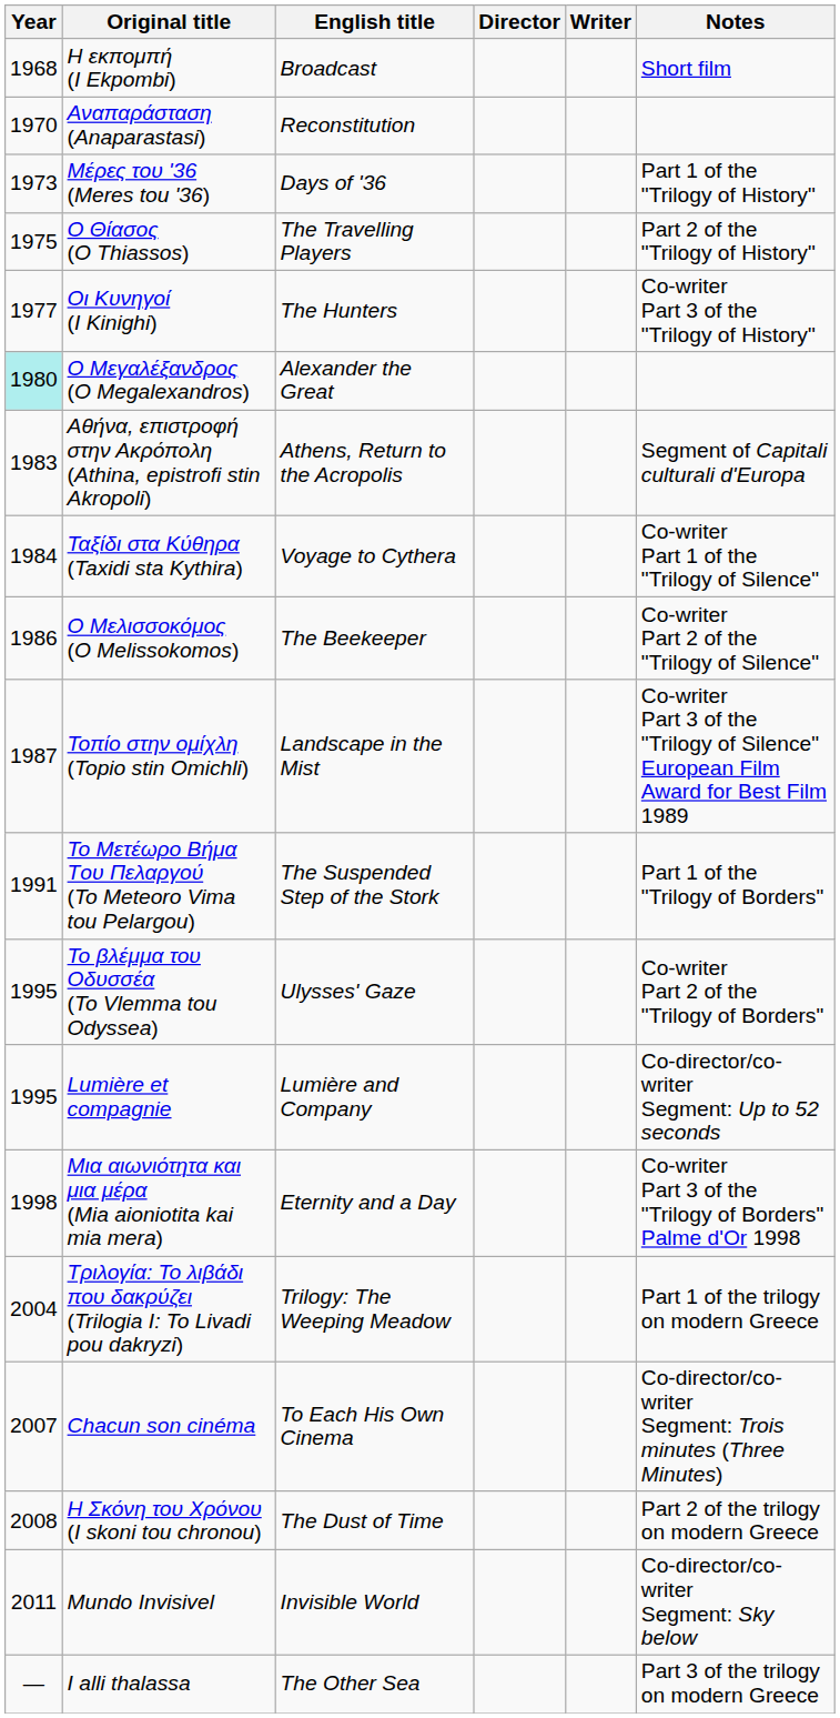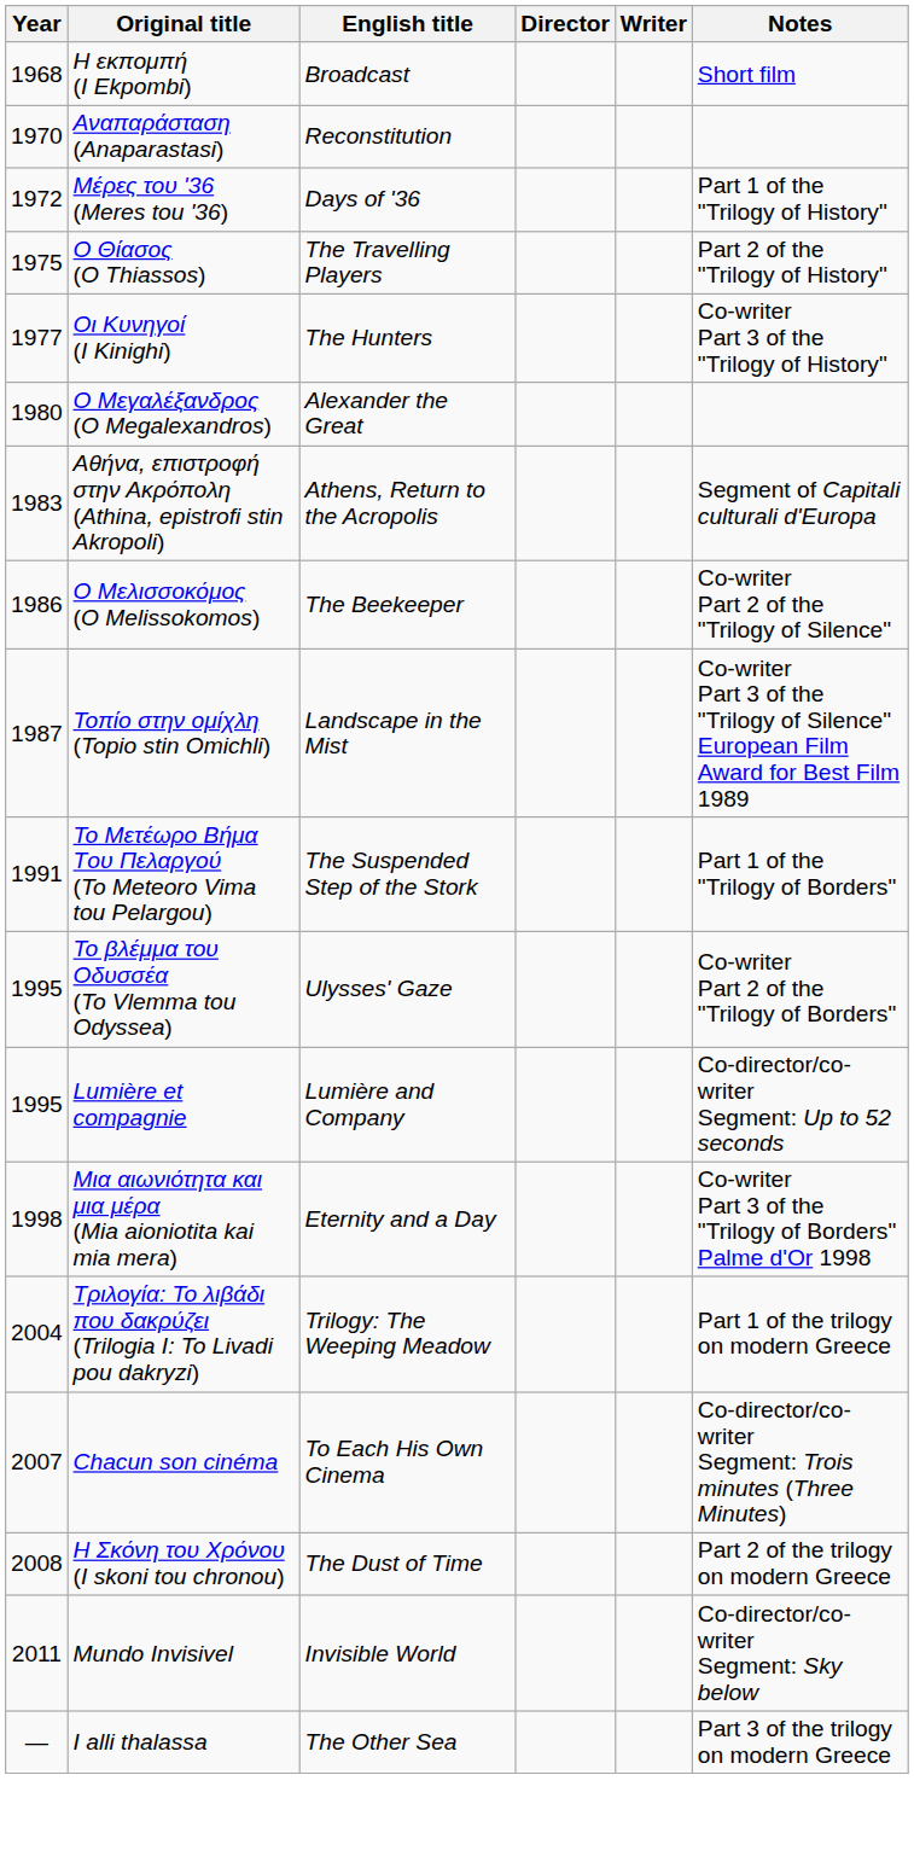Μέρες του '36 (Meres tou '36) | Year: 1973 -> 1972
Ο Μεγαλέξανδρος (O Megalexandros) | Year: paleturquoise background -> no background
- row: 1984 | Ταξίδι στα Κύθηρα (Taxidi sta Kythira) | Voyage to Cythera | Co-writer Part 1 of the "Trilogy of Silence"
